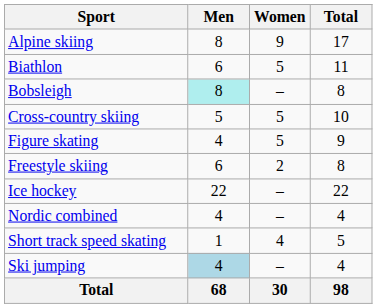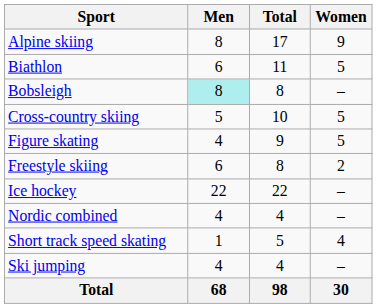columns swapped: Women <-> Total
Ski jumping | Men: lightblue background -> no background
